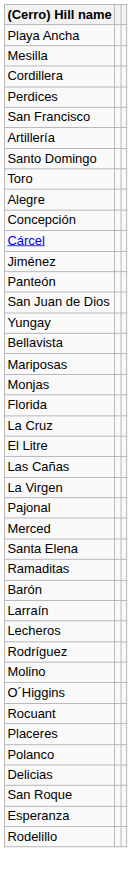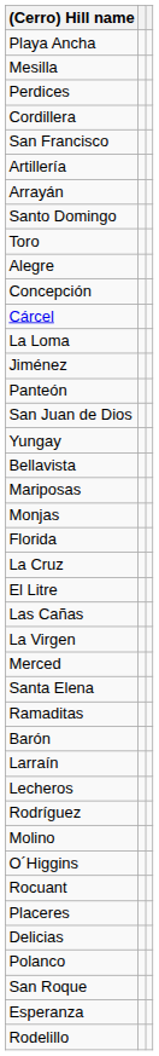rows swapped: Perdices <-> Cordillera
+ row: Arrayán
+ row: La Loma
- row: Pajonal
rows swapped: Polanco <-> Delicias
